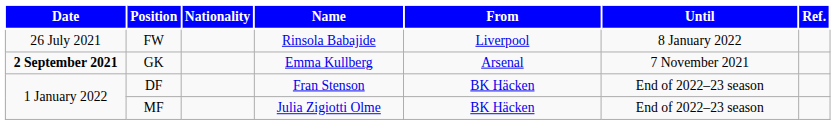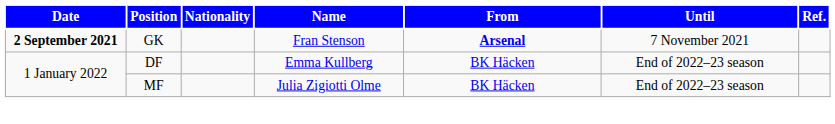- row: 26 July 2021 | FW | Rinsola Babajide | Liverpool | 8 January 2022
GK | Name: Emma Kullberg -> Fran Stenson
GK | From: normal -> bold
DF | Name: Fran Stenson -> Emma Kullberg
